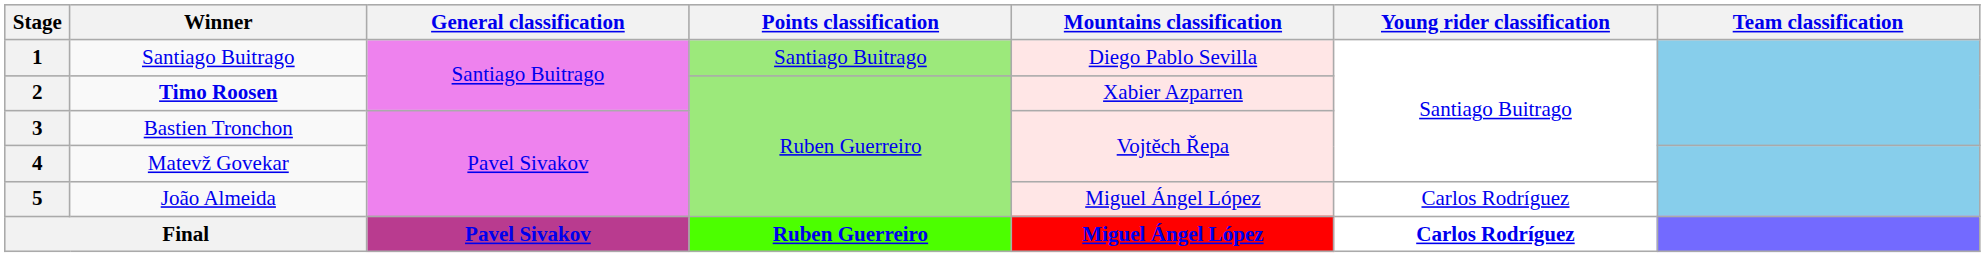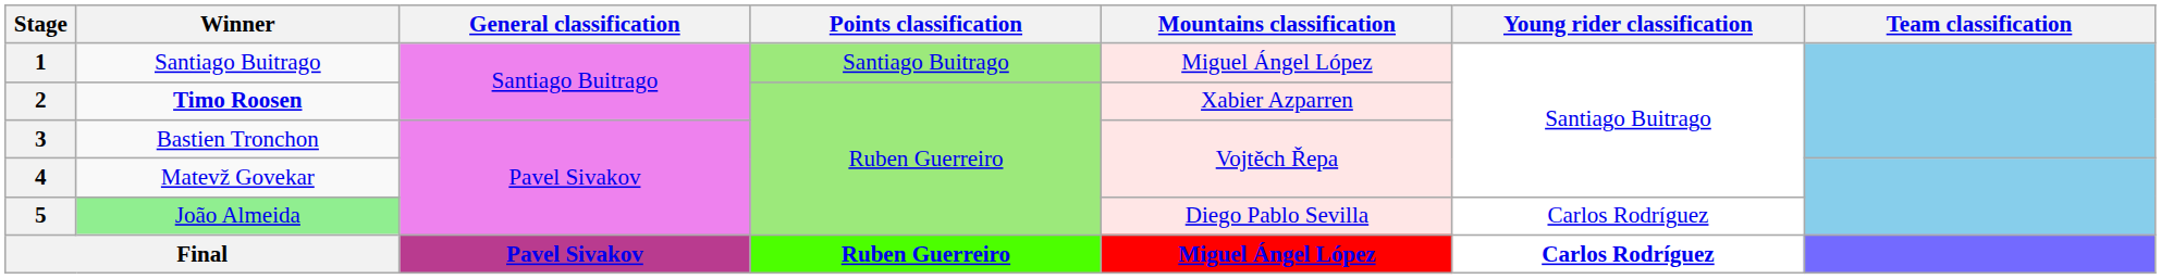1 | Mountains classification: Diego Pablo Sevilla -> Miguel Ángel López
5 | Winner: no background -> lightgreen background
5 | Mountains classification: Miguel Ángel López -> Diego Pablo Sevilla
